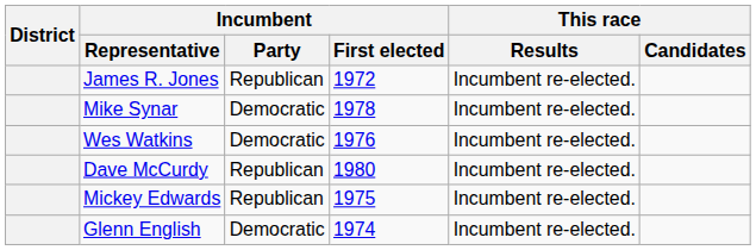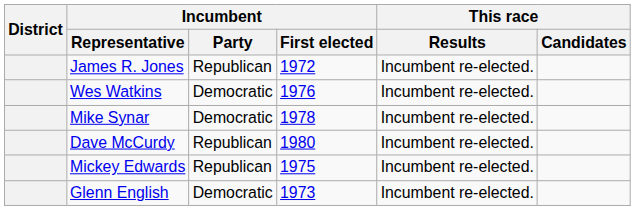rows swapped: Mike Synar <-> Wes Watkins
Glenn English | Incumbent / First elected: 1974 -> 1973
